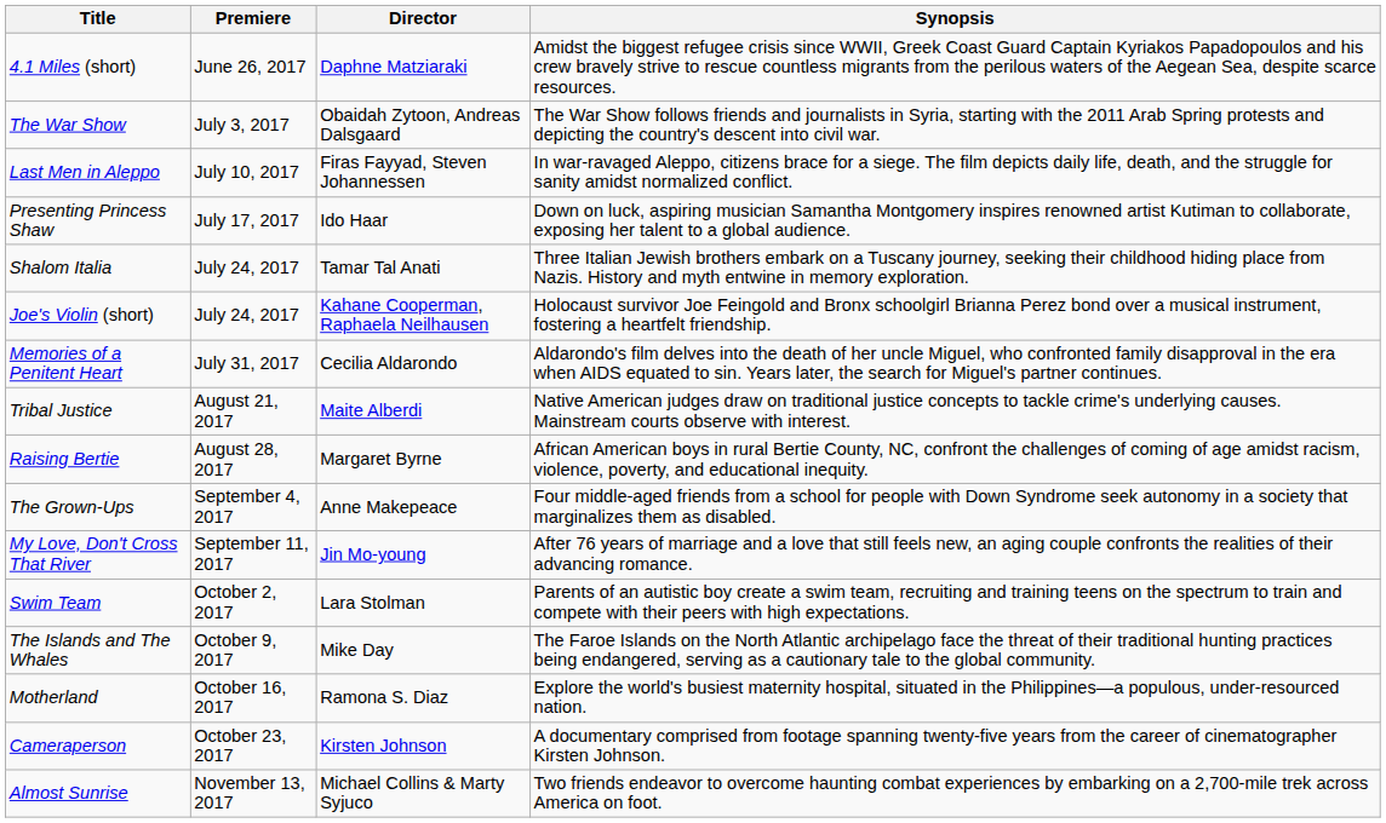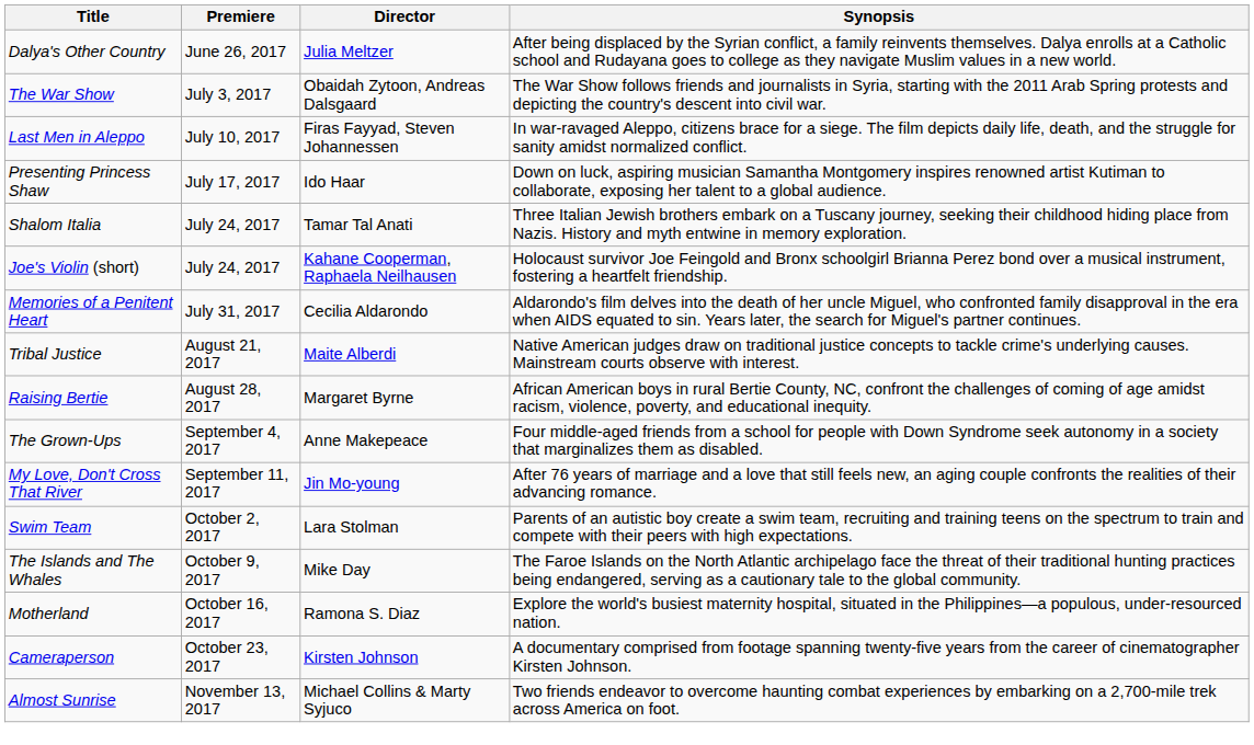+ row: Dalya's Other Country | June 26, 2017 | Julia Meltzer | After being displaced by the Syrian conflict, a family reinvents themselves. Dalya enrolls at a Catholic school and Rudayana goes to college as they navigate Muslim values in a new world.
- row: 4.1 Miles (short) | June 26, 2017 | Daphne Matziaraki | Amidst the biggest refugee crisis since WWII, Greek Coast Guard Captain Kyriakos Papadopoulos and his crew bravely strive to rescue countless migrants from the perilous waters of the Aegean Sea, despite scarce resources.
